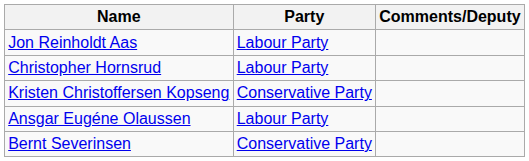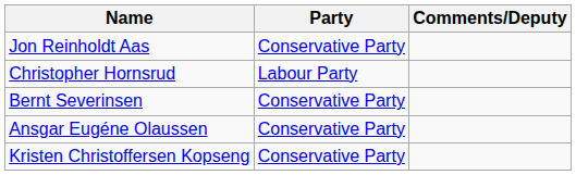Jon Reinholdt Aas | Party: Labour Party -> Conservative Party
rows swapped: Kristen Christoffersen Kopseng <-> Bernt Severinsen
Ansgar Eugéne Olaussen | Party: Labour Party -> Conservative Party
